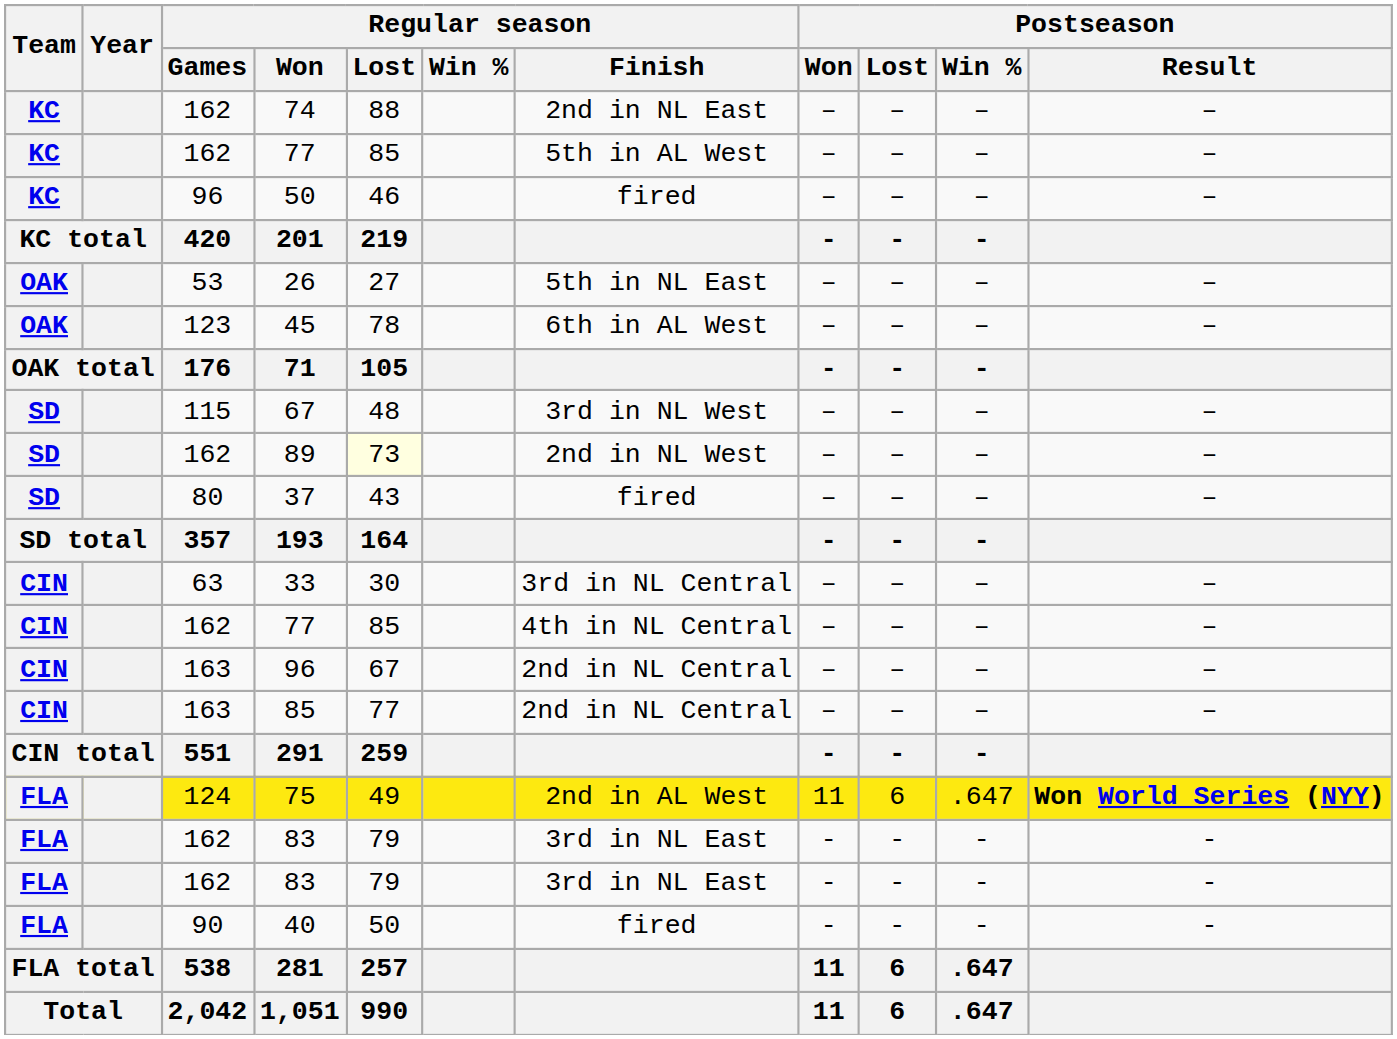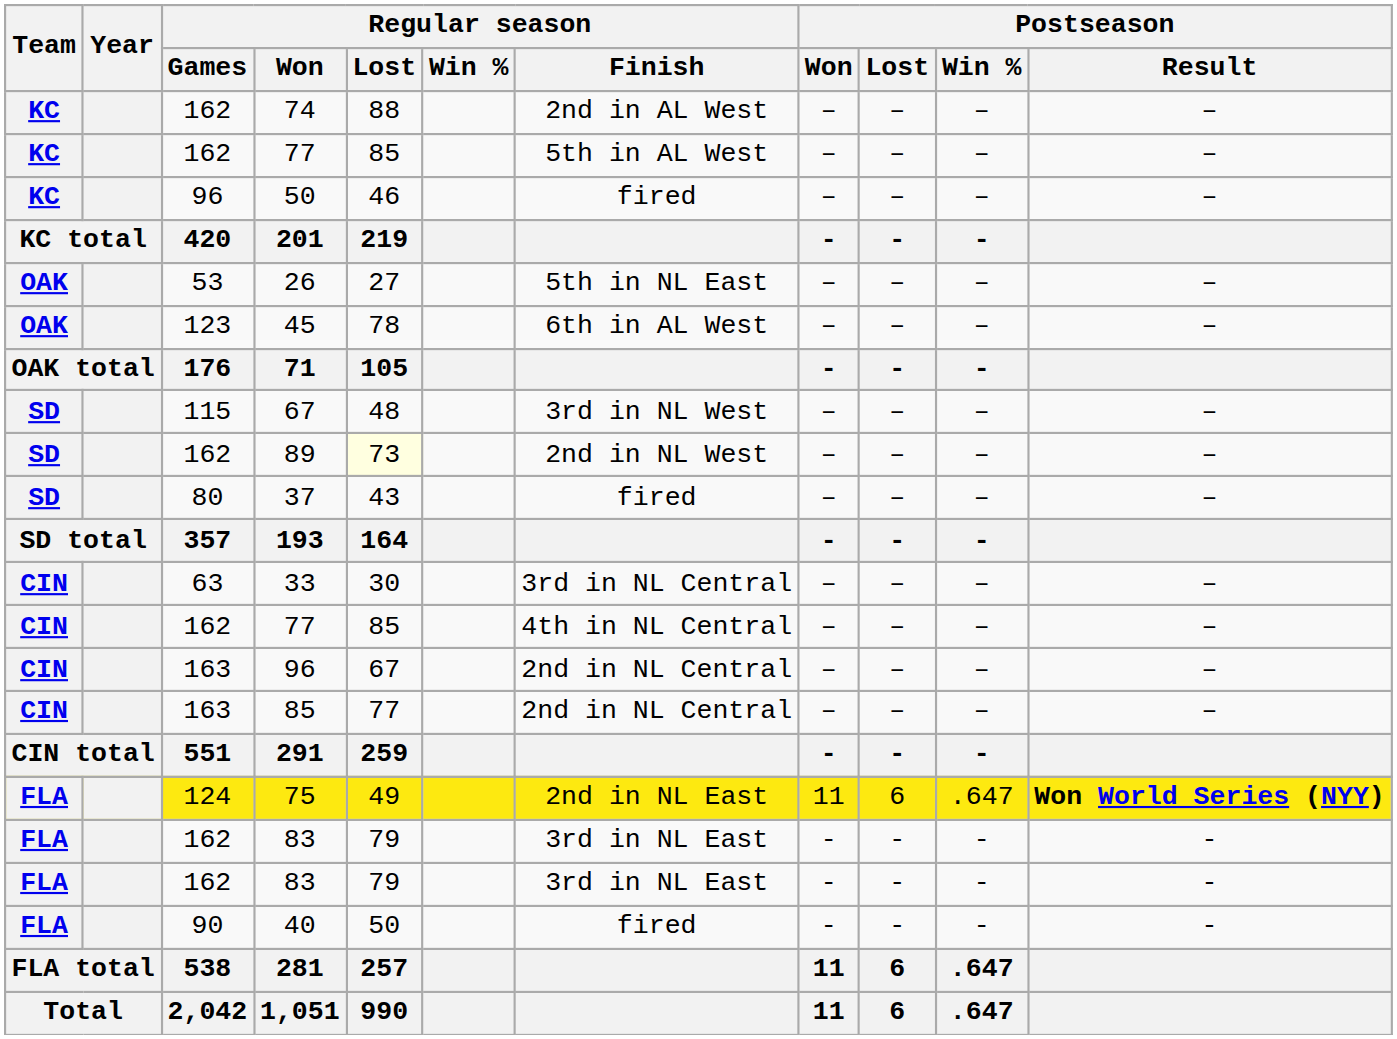74 | Regular season / Finish: 2nd in NL East -> 2nd in AL West
75 | Regular season / Finish: 2nd in AL West -> 2nd in NL East
